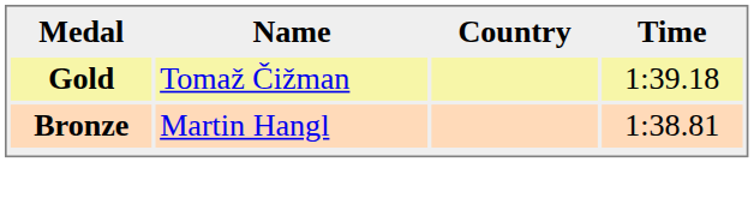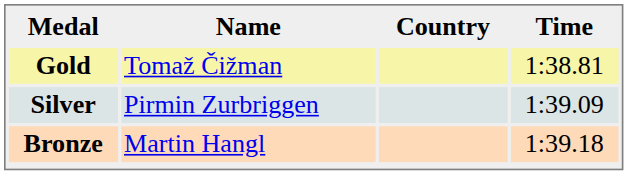Gold | Time: 1:39.18 -> 1:38.81
+ row: Silver | Pirmin Zurbriggen | 1:39.09
Bronze | Time: 1:38.81 -> 1:39.18
